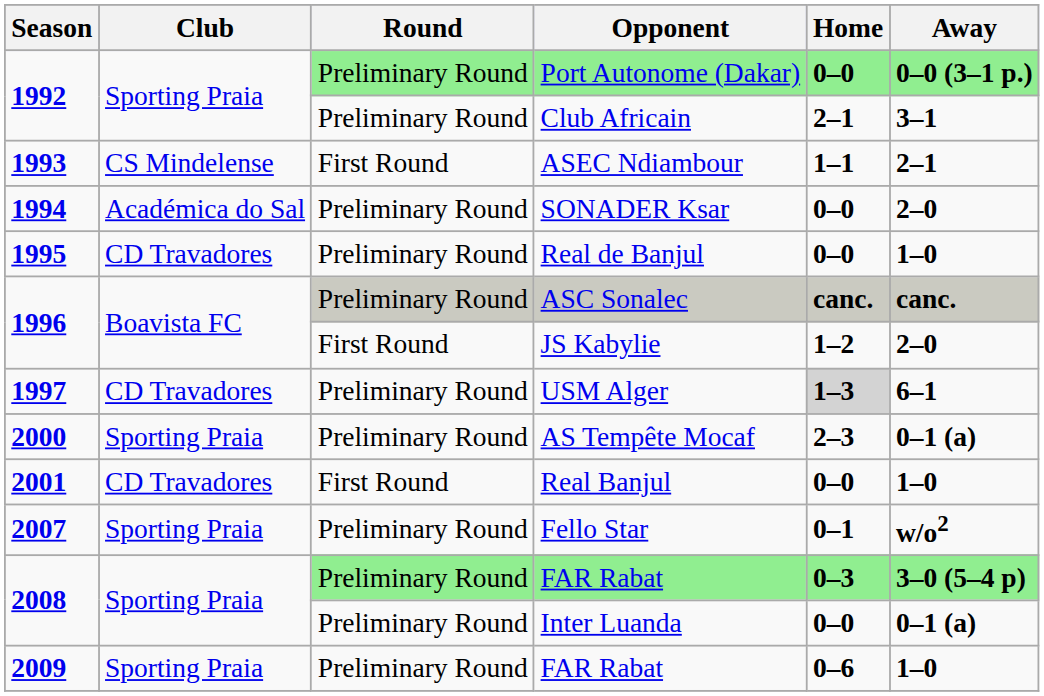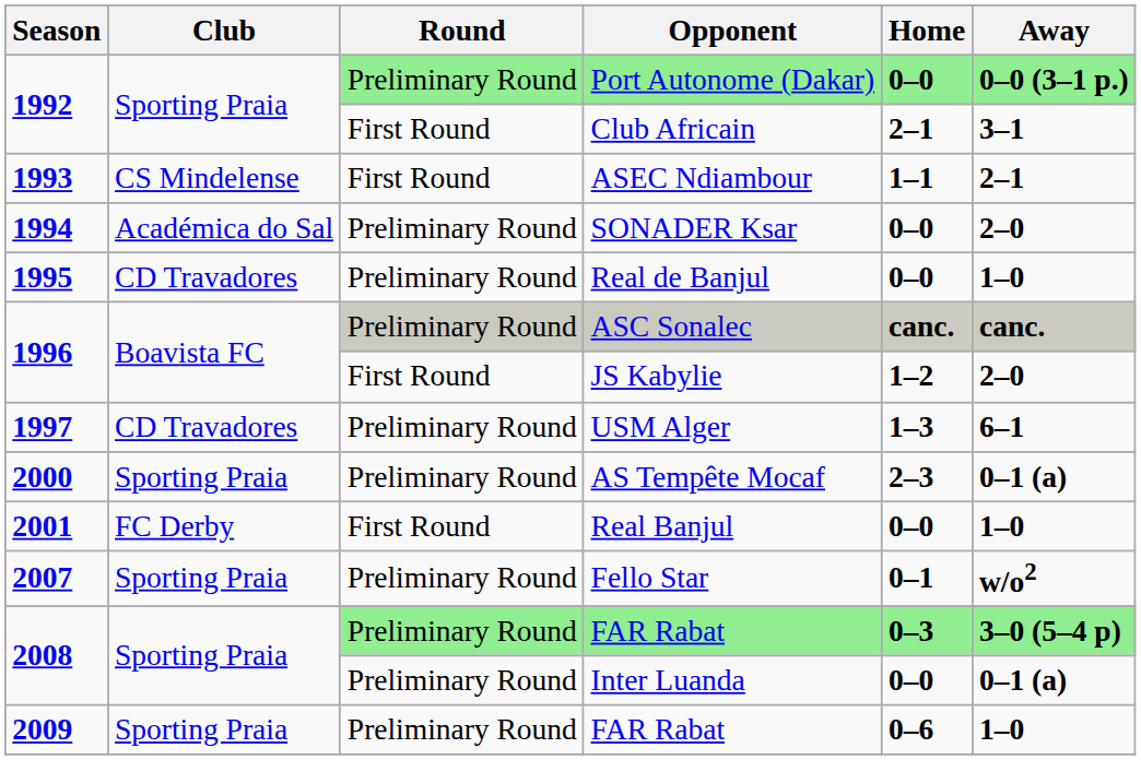Club Africain | Round: Preliminary Round -> First Round
USM Alger | Home: lightgrey background -> no background
Real Banjul | Club: CD Travadores -> FC Derby
